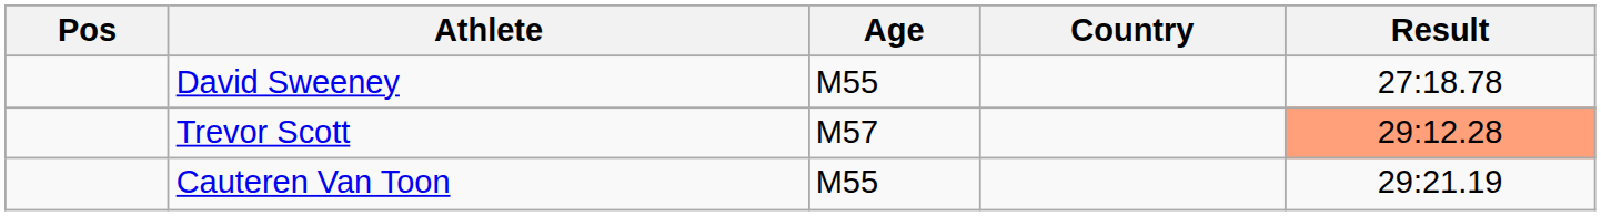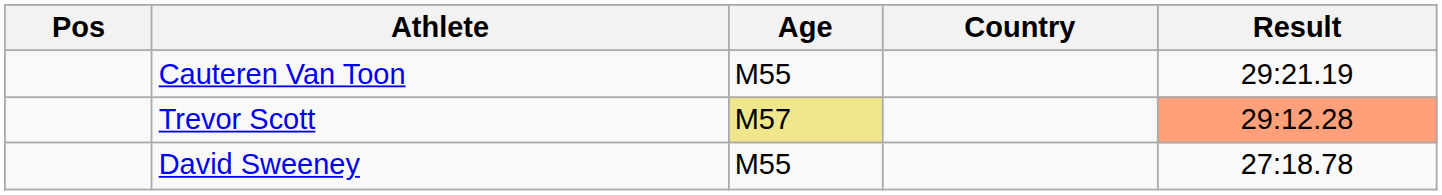rows swapped: David Sweeney <-> Cauteren Van Toon
Trevor Scott | Age: no background -> khaki background
